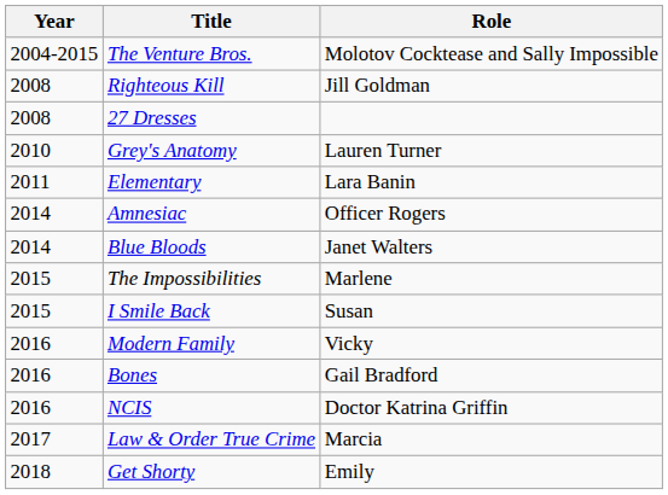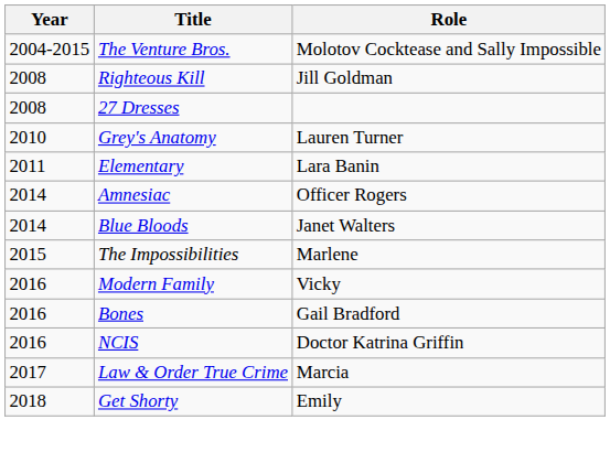- row: 2015 | I Smile Back | Susan
